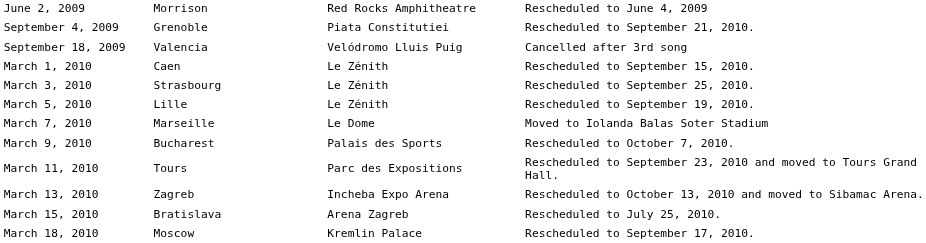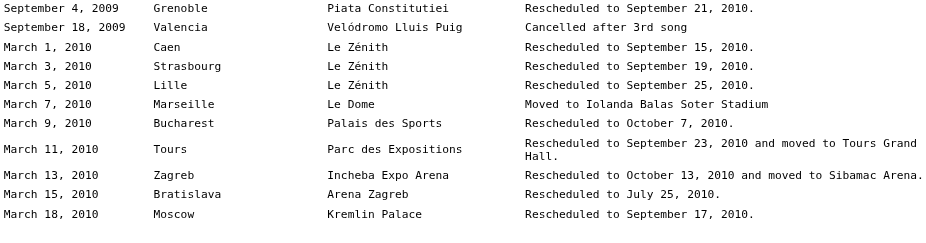- row: June 2, 2009 | Morrison | Red Rocks Amphitheatre | Rescheduled to June 4, 2009
March 3, 2010 | column 4: Rescheduled to September 25, 2010. -> Rescheduled to September 19, 2010.
March 5, 2010 | column 4: Rescheduled to September 19, 2010. -> Rescheduled to September 25, 2010.
